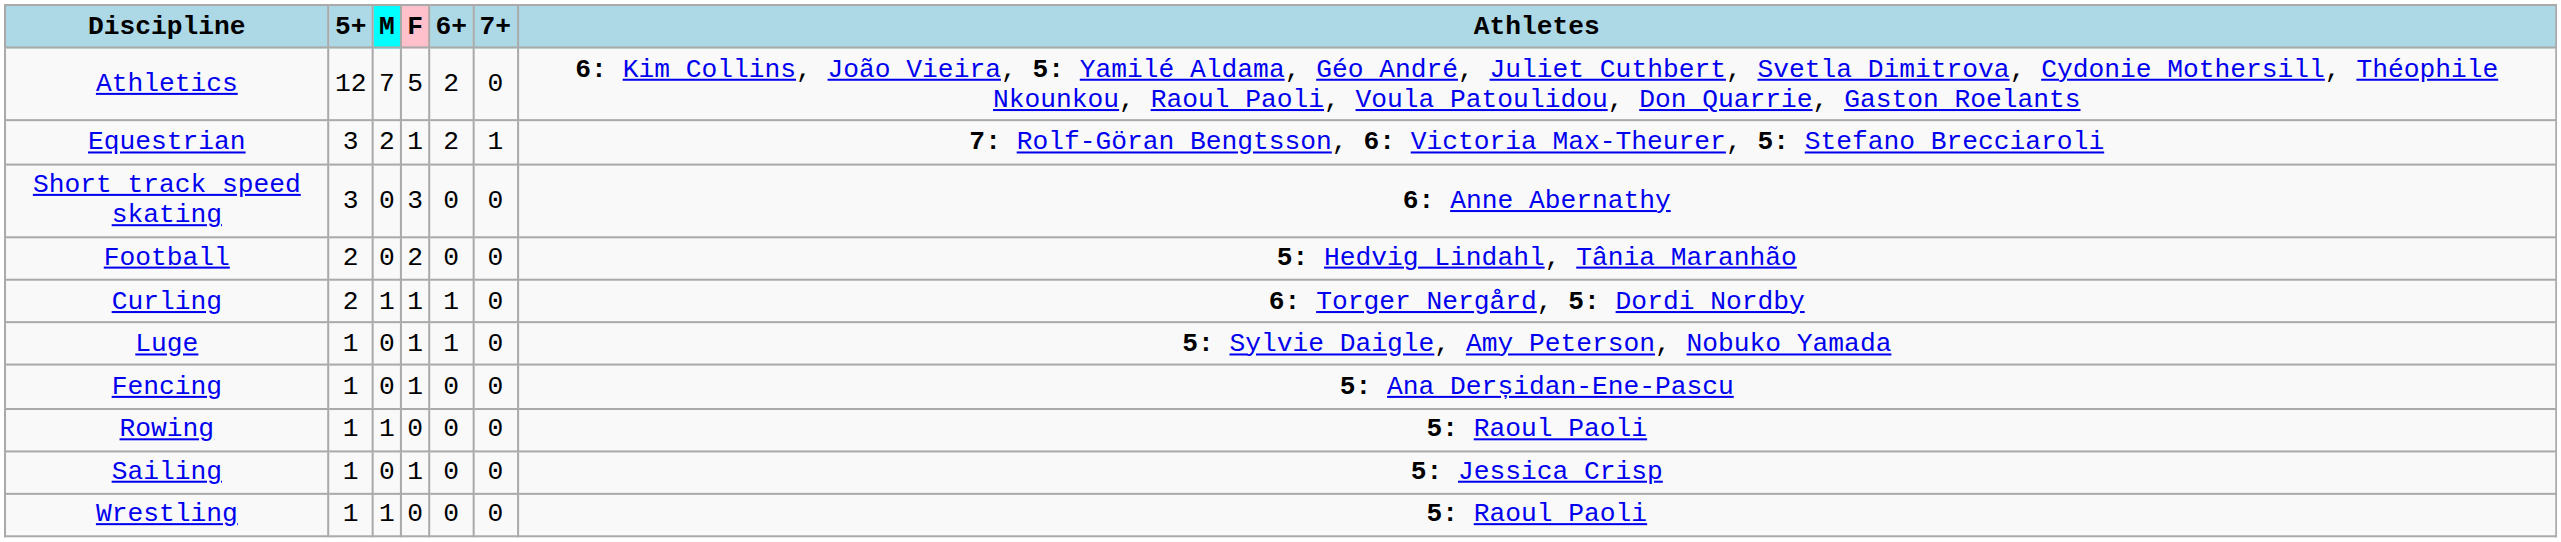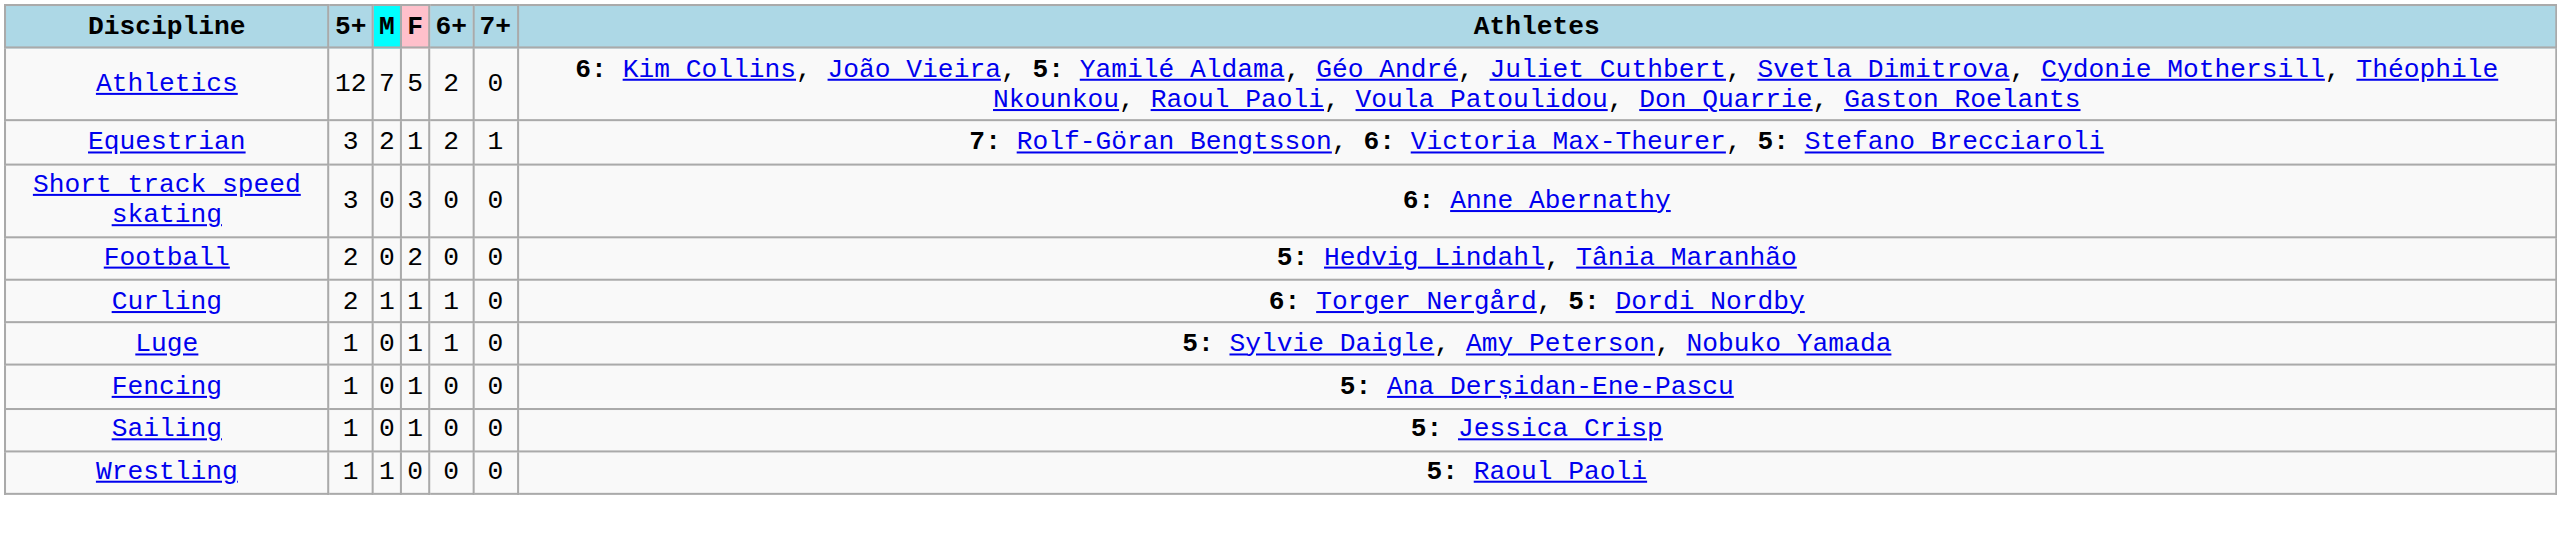- row: Rowing | 1 | 1 | 0 | 0 | 0 | 5: Raoul Paoli
